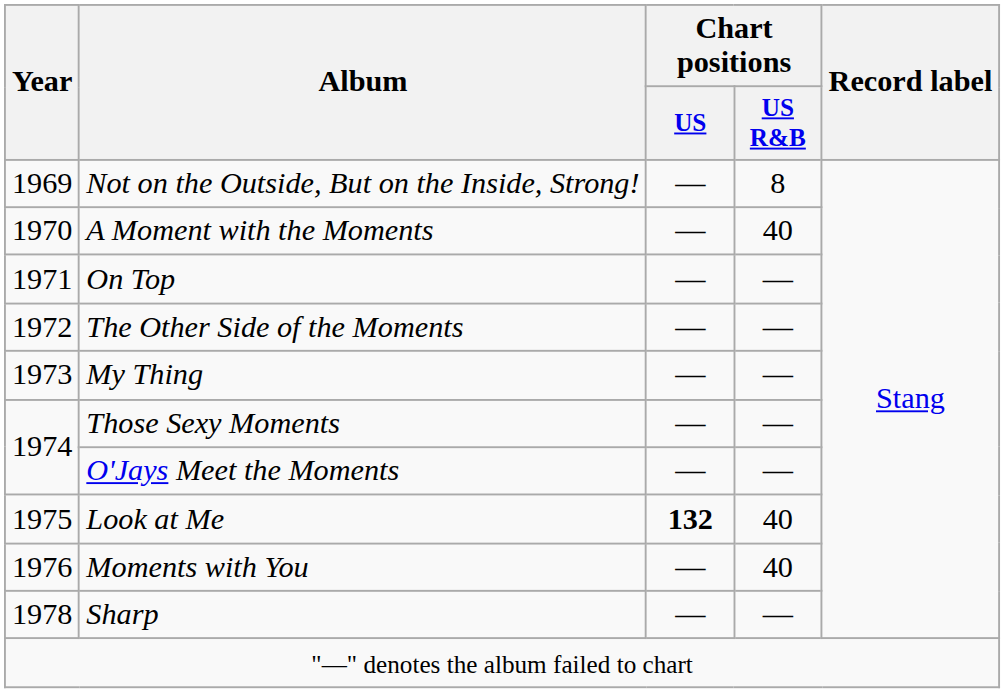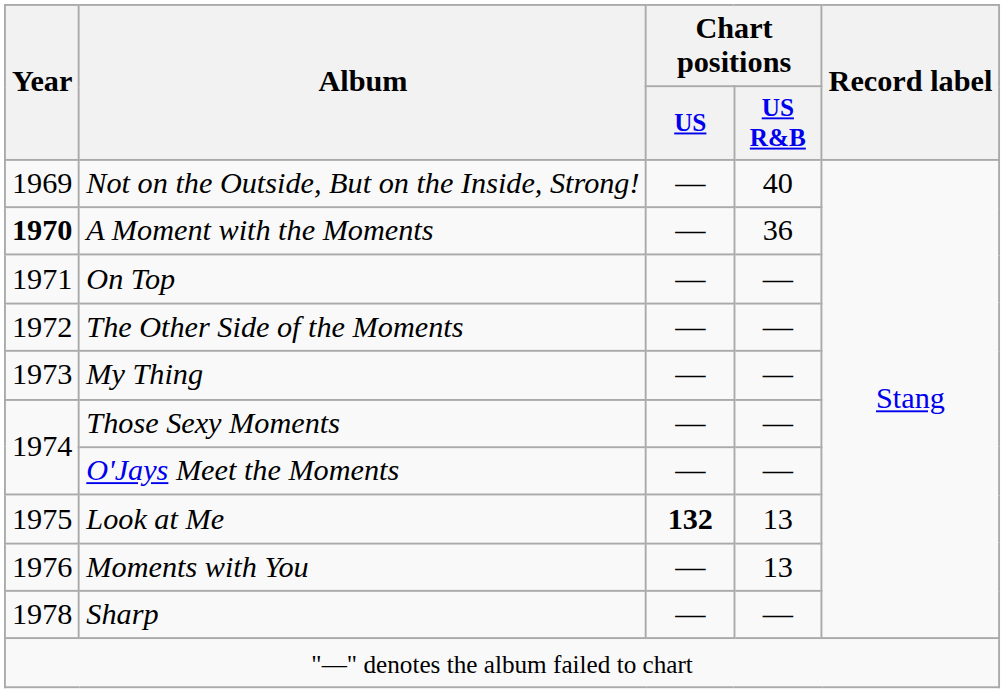Not on the Outside, But on the Inside, Strong! | Chart positions / US R&B: 8 -> 40
A Moment with the Moments | Year: normal -> bold
A Moment with the Moments | Chart positions / US R&B: 40 -> 36
Look at Me | Chart positions / US R&B: 40 -> 13
Moments with You | Chart positions / US R&B: 40 -> 13
